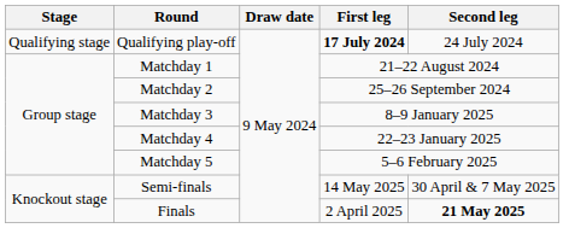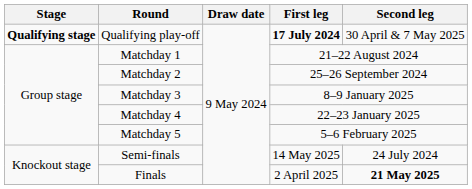Qualifying play-off | Stage: normal -> bold
Qualifying play-off | Second leg: 24 July 2024 -> 30 April & 7 May 2025
Semi-finals | Second leg: 30 April & 7 May 2025 -> 24 July 2024
